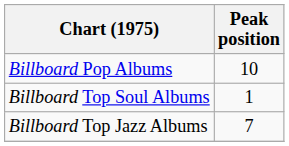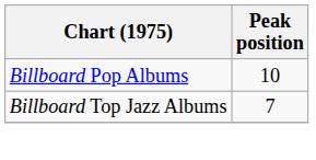- row: Billboard Top Soul Albums | 1
